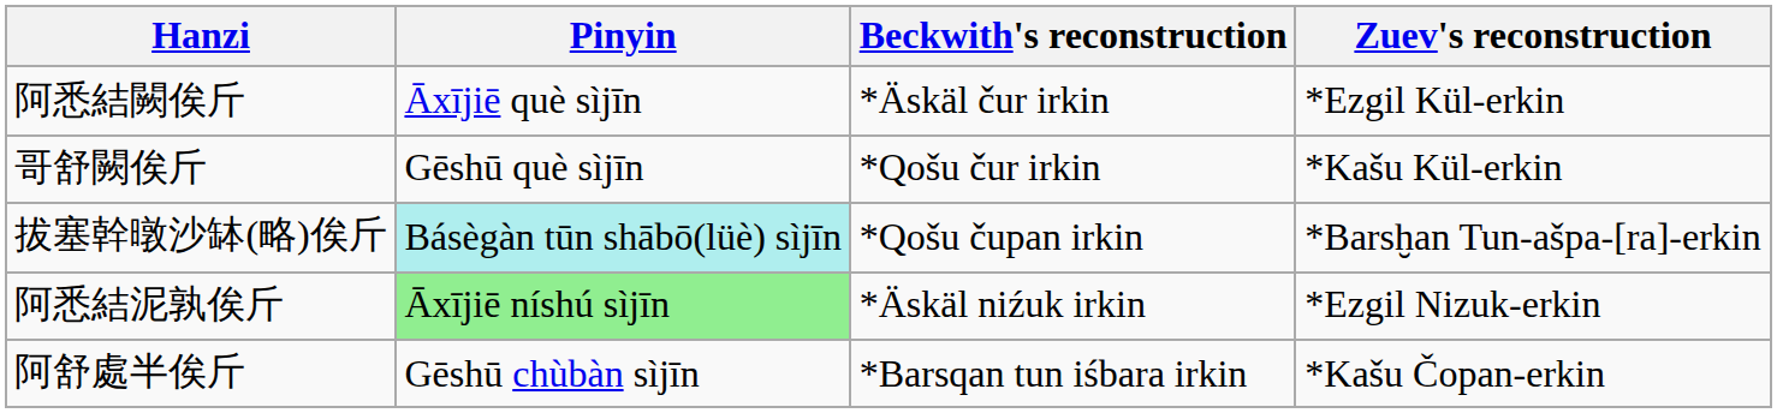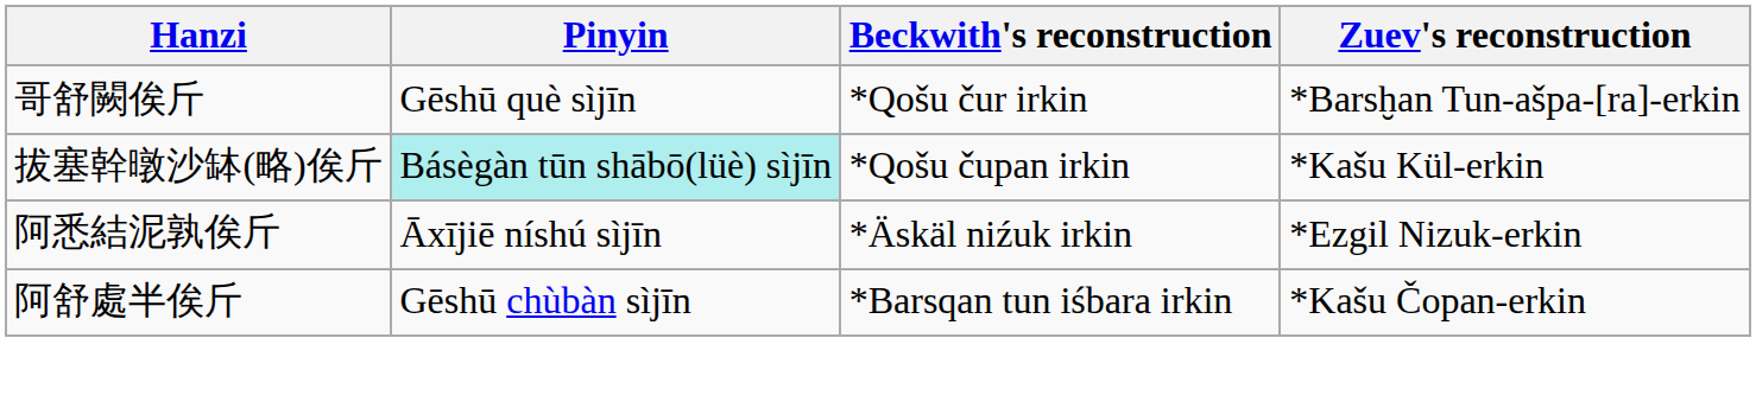- row: 阿悉結闕俟斤 | Āxījiē què sìjīn | *Äskäl čur irkin | *Ezgil Kül-erkin
哥舒闕俟斤 | Zuev's reconstruction: *Kašu Kül-erkin -> *Barsḫan Tun-ašpa-[ra]-erkin
拔塞幹暾沙缽(略)俟斤 | Zuev's reconstruction: *Barsḫan Tun-ašpa-[ra]-erkin -> *Kašu Kül-erkin
阿悉結泥孰俟斤 | Pinyin: lightgreen background -> no background
